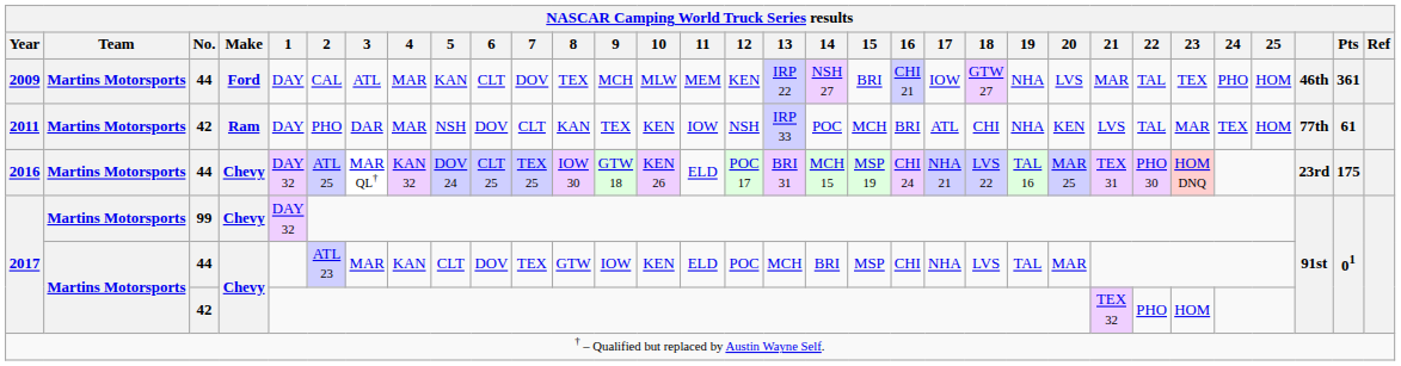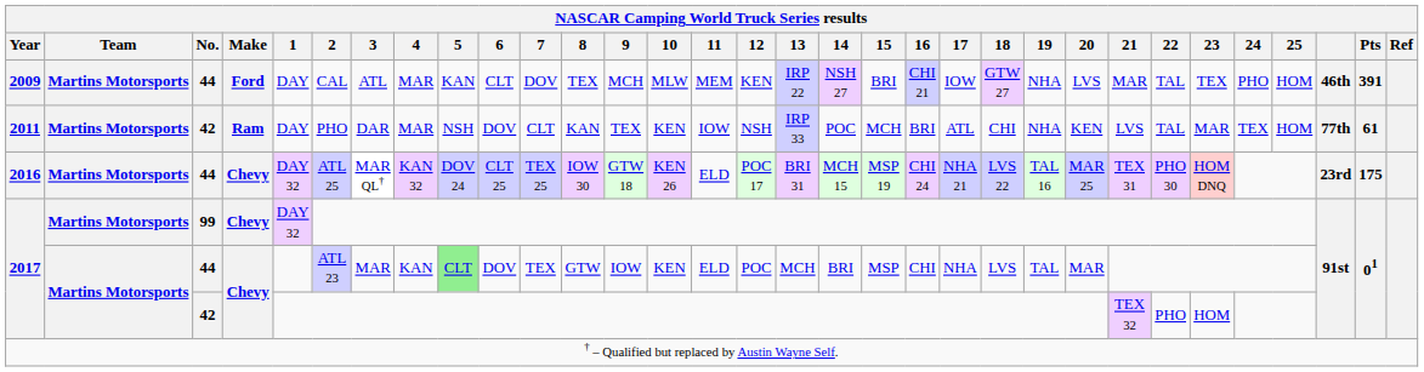2009 | Pts: 361 -> 391
2017 / 44 | 5: no background -> lightgreen background
